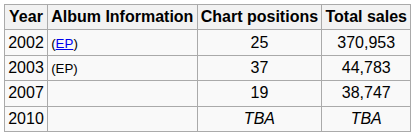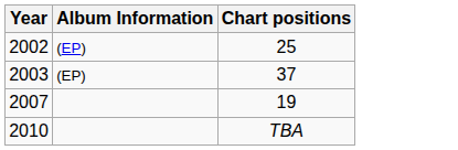- column: Total sales | 370,953 | 44,783 | 38,747 | TBA
